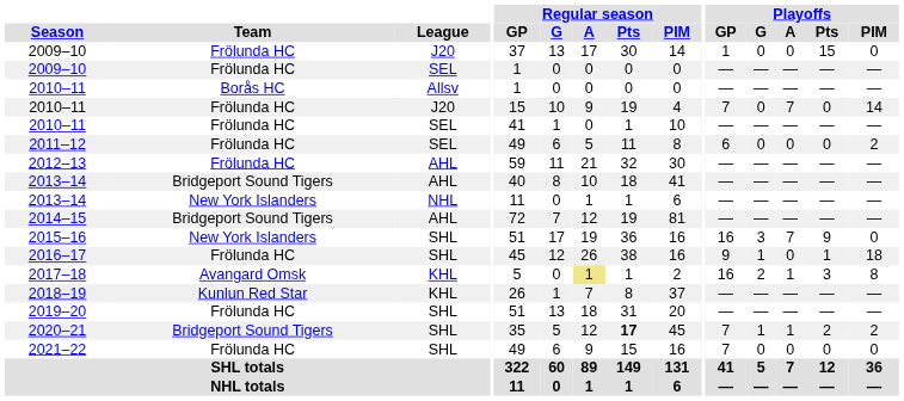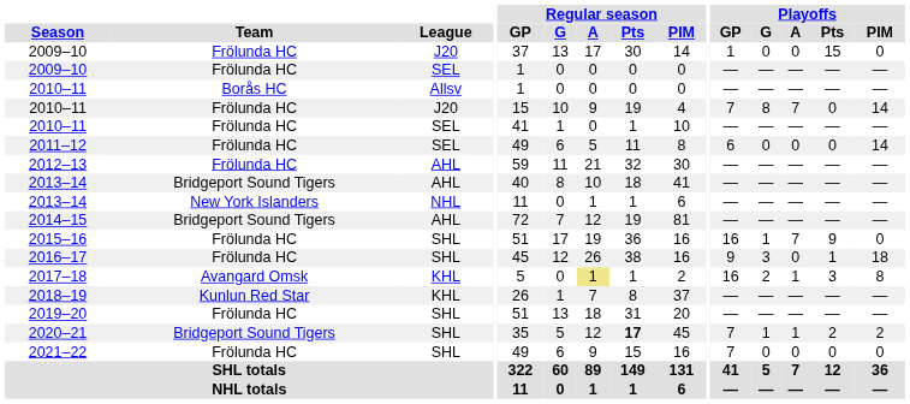2010–11 / J20 | Playoffs / G: 0 -> 8
2011–12 | Playoffs / PIM: 2 -> 14
2015–16 | Team: New York Islanders -> Frölunda HC
2015–16 | Playoffs / G: 3 -> 1
2016–17 | Playoffs / G: 1 -> 3
